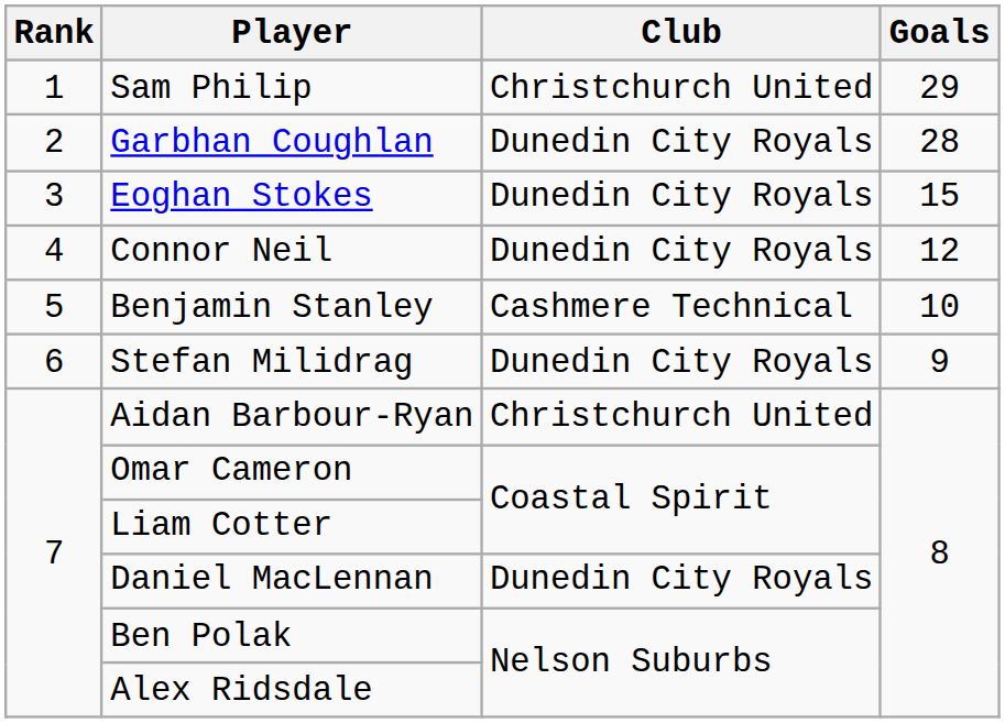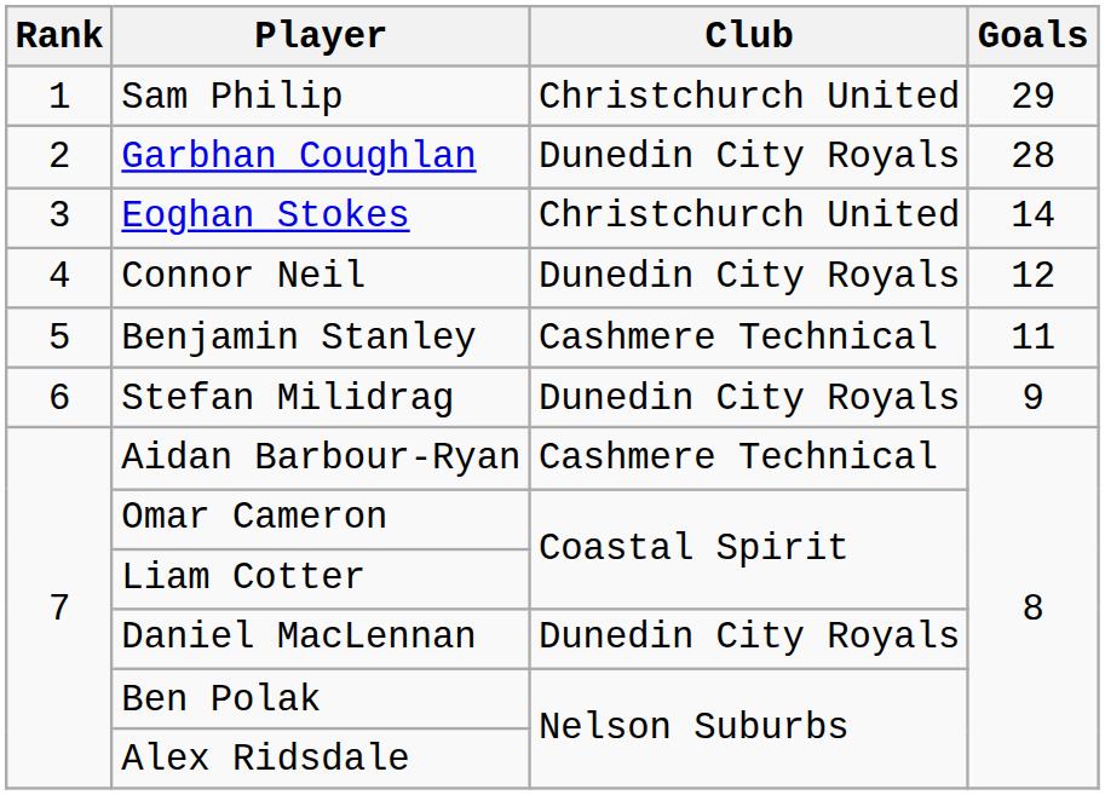Eoghan Stokes | Club: Dunedin City Royals -> Christchurch United
Eoghan Stokes | Goals: 15 -> 14
Benjamin Stanley | Goals: 10 -> 11
Aidan Barbour-Ryan | Club: Christchurch United -> Cashmere Technical
